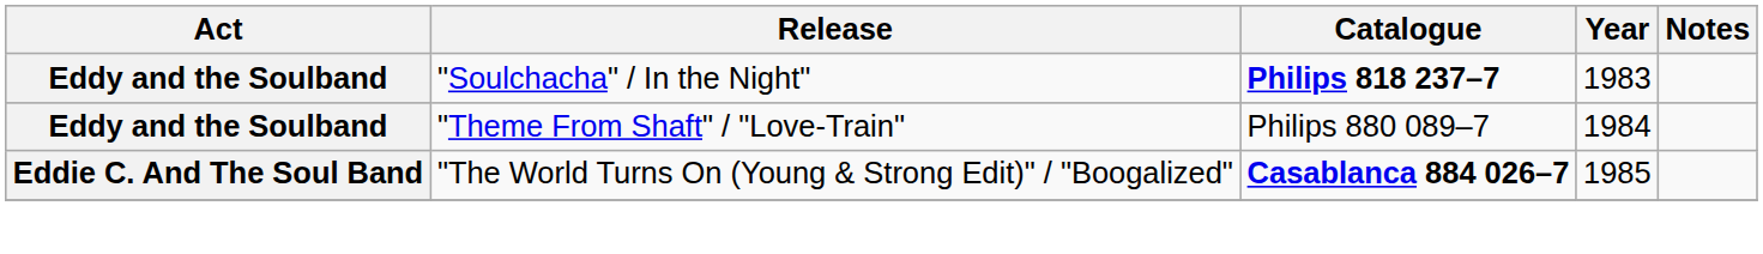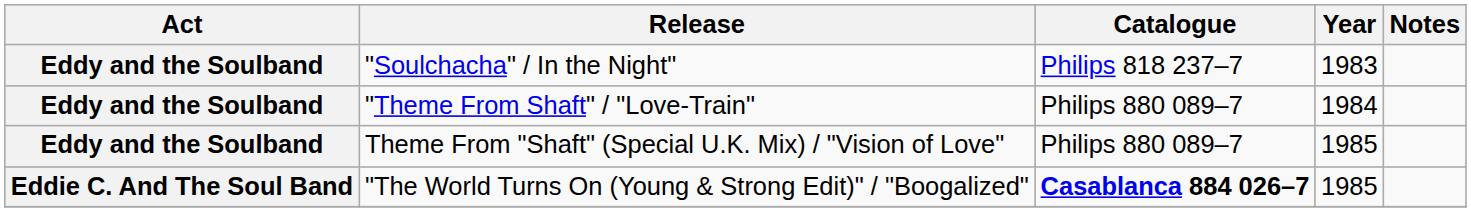"Soulchacha" / In the Night" | Catalogue: bold -> normal
+ row: Eddy and the Soulband | Theme From "Shaft" (Special U.K. Mix) / "Vision of Love" | Philips 880 089–7 | 1985
